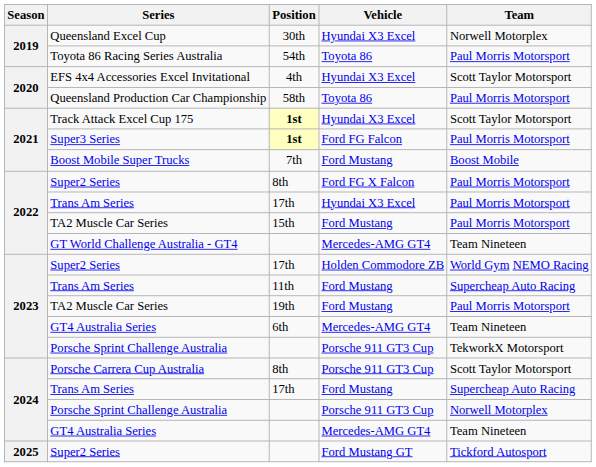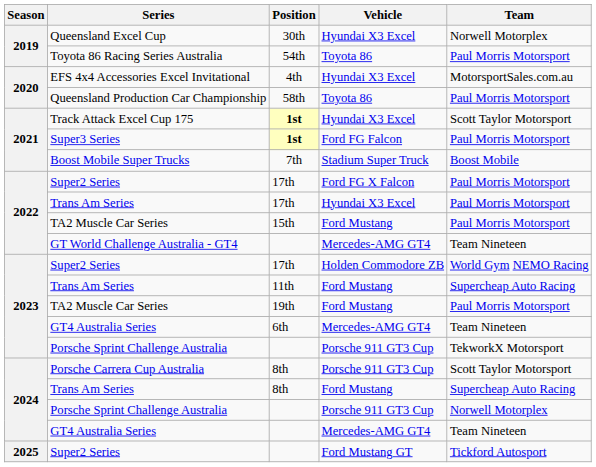EFS 4x4 Accessories Excel Invitational | Team: Scott Taylor Motorsport -> MotorsportSales.com.au
Boost Mobile Super Trucks | Vehicle: Ford Mustang -> Stadium Super Truck
2022 / Super2 Series | Position: 8th -> 17th
2024 / Trans Am Series | Position: 17th -> 8th
